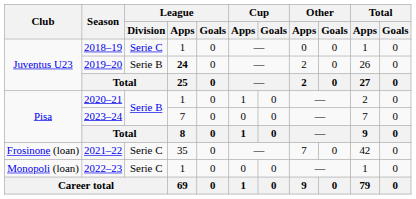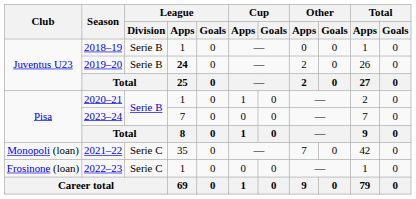2018–19 | League / Division: Serie C -> Serie B
2021–22 | Club: Frosinone (loan) -> Monopoli (loan)
2022–23 | Club: Monopoli (loan) -> Frosinone (loan)
